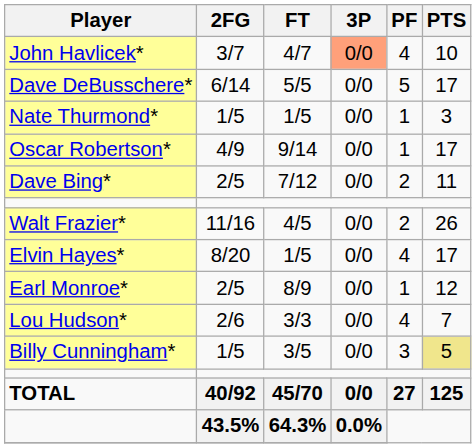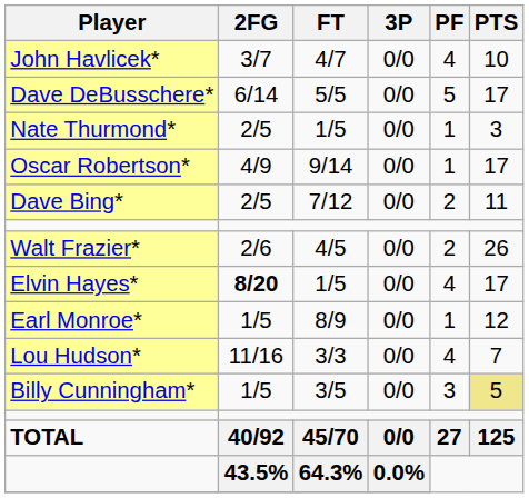John Havlicek* | 3P: lightsalmon background -> no background
Nate Thurmond* | 2FG: 1/5 -> 2/5
Walt Frazier* | 2FG: 11/16 -> 2/6
Elvin Hayes* | 2FG: normal -> bold
Earl Monroe* | 2FG: 2/5 -> 1/5
Lou Hudson* | 2FG: 2/6 -> 11/16
